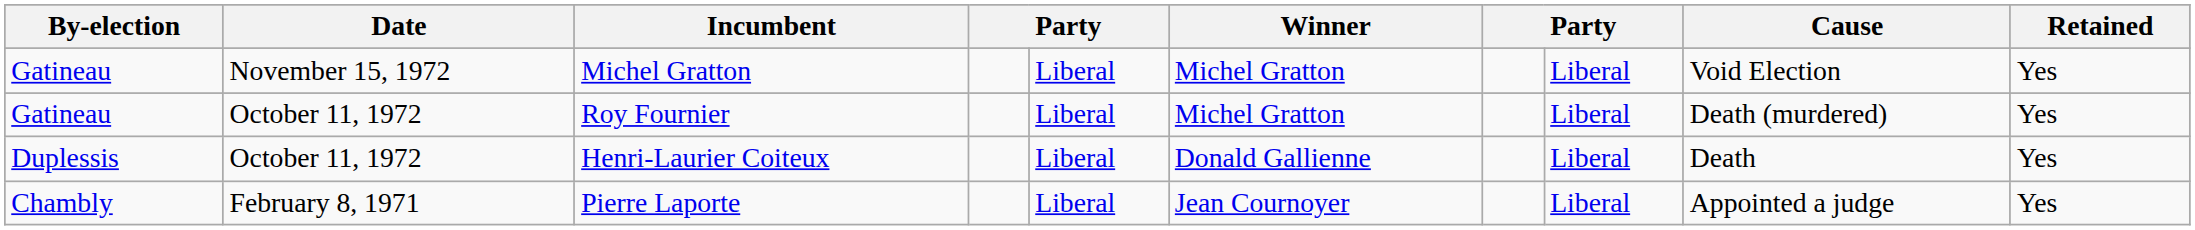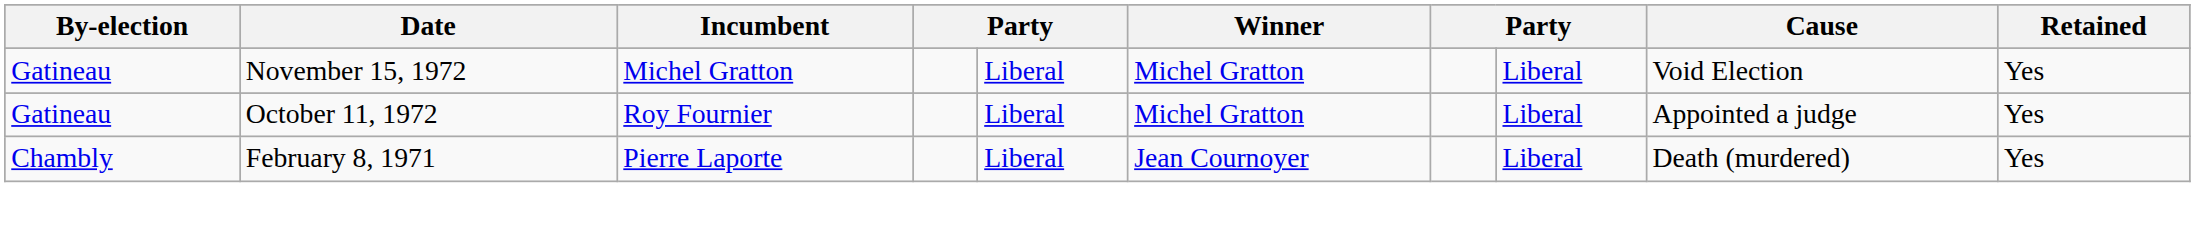Roy Fournier | Cause: Death (murdered) -> Appointed a judge
- row: Duplessis | October 11, 1972 | Henri-Laurier Coiteux | Liberal | Donald Gallienne | Liberal | Death | Yes
Pierre Laporte | Cause: Appointed a judge -> Death (murdered)
